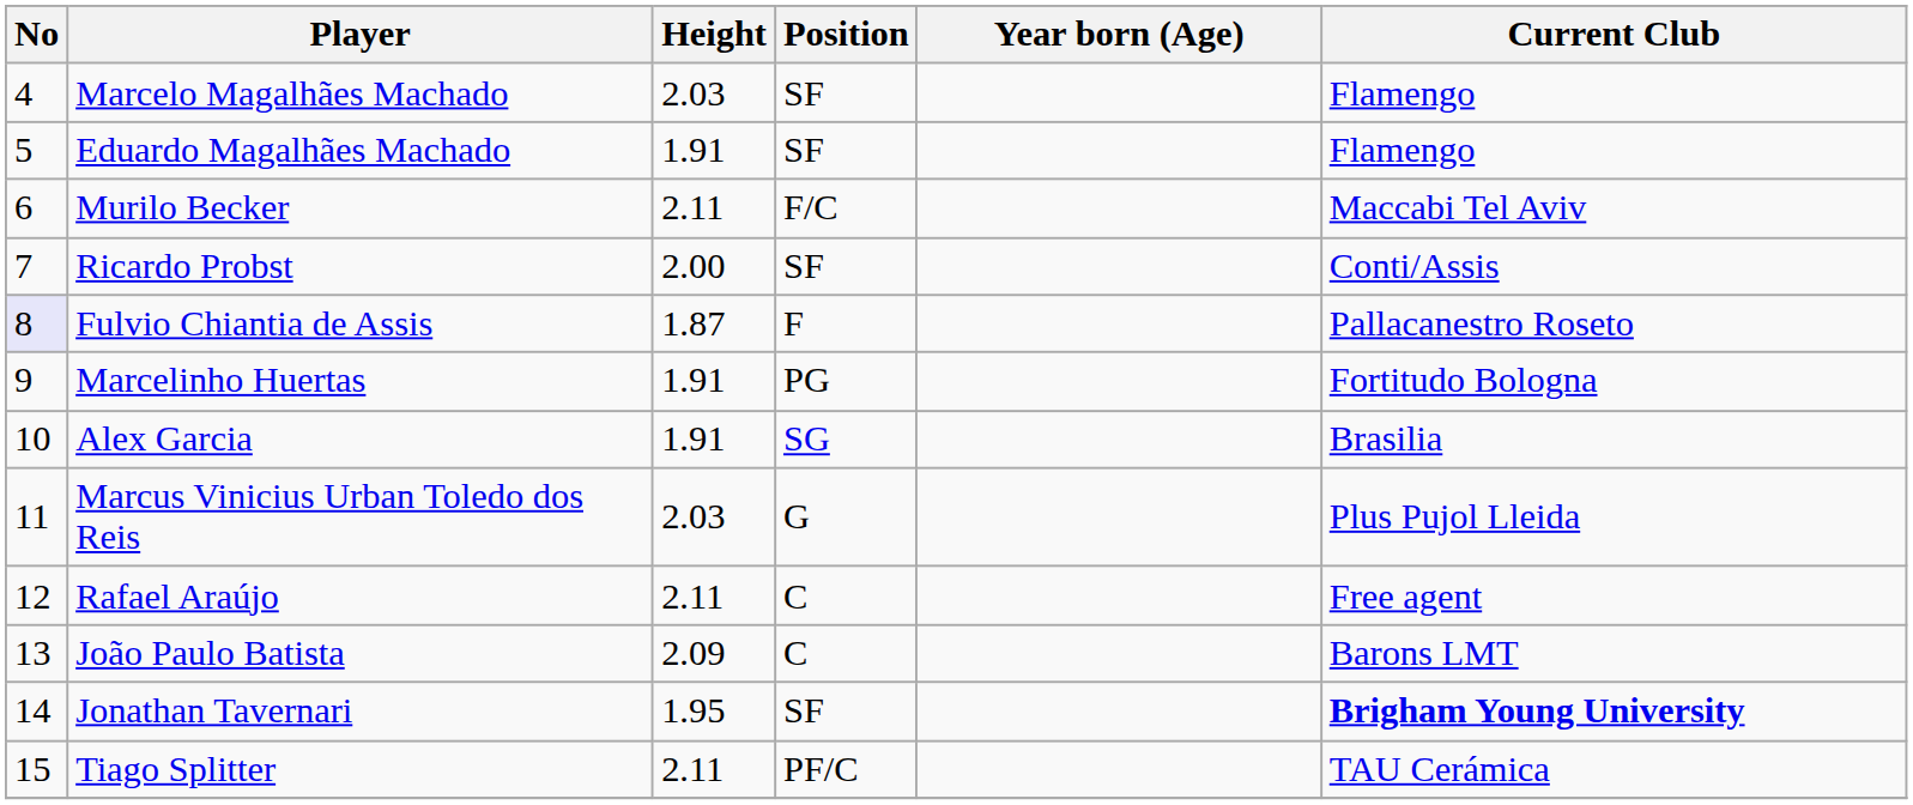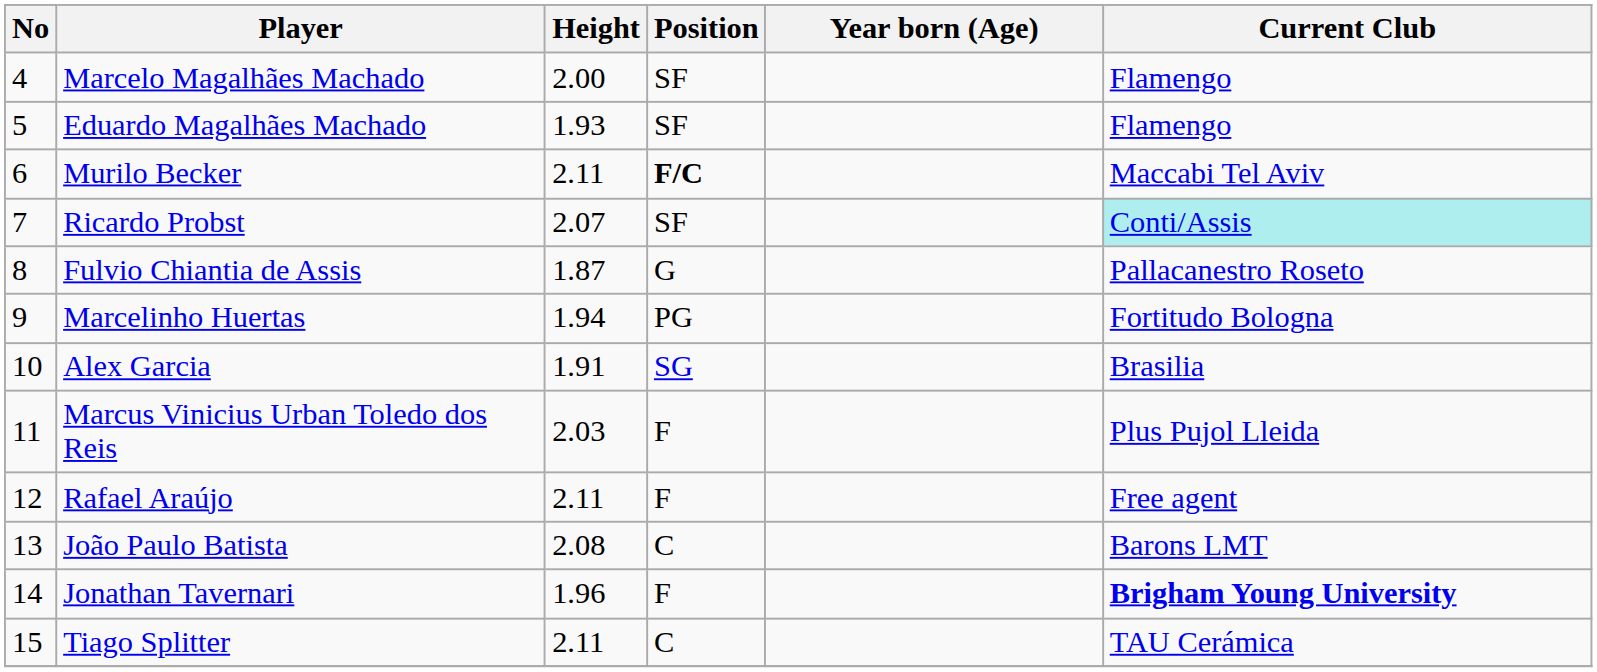Marcelo Magalhães Machado | Height: 2.03 -> 2.00
Eduardo Magalhães Machado | Height: 1.91 -> 1.93
Murilo Becker | Position: normal -> bold
Ricardo Probst | Height: 2.00 -> 2.07
Ricardo Probst | Current Club: no background -> paleturquoise background
Fulvio Chiantia de Assis | No: lavender background -> no background
Fulvio Chiantia de Assis | Position: F -> G
Marcelinho Huertas | Height: 1.91 -> 1.94
Marcus Vinicius Urban Toledo dos Reis | Position: G -> F
Rafael Araújo | Position: C -> F
João Paulo Batista | Height: 2.09 -> 2.08
Jonathan Tavernari | Height: 1.95 -> 1.96
Jonathan Tavernari | Position: SF -> F
Tiago Splitter | Position: PF/C -> C
